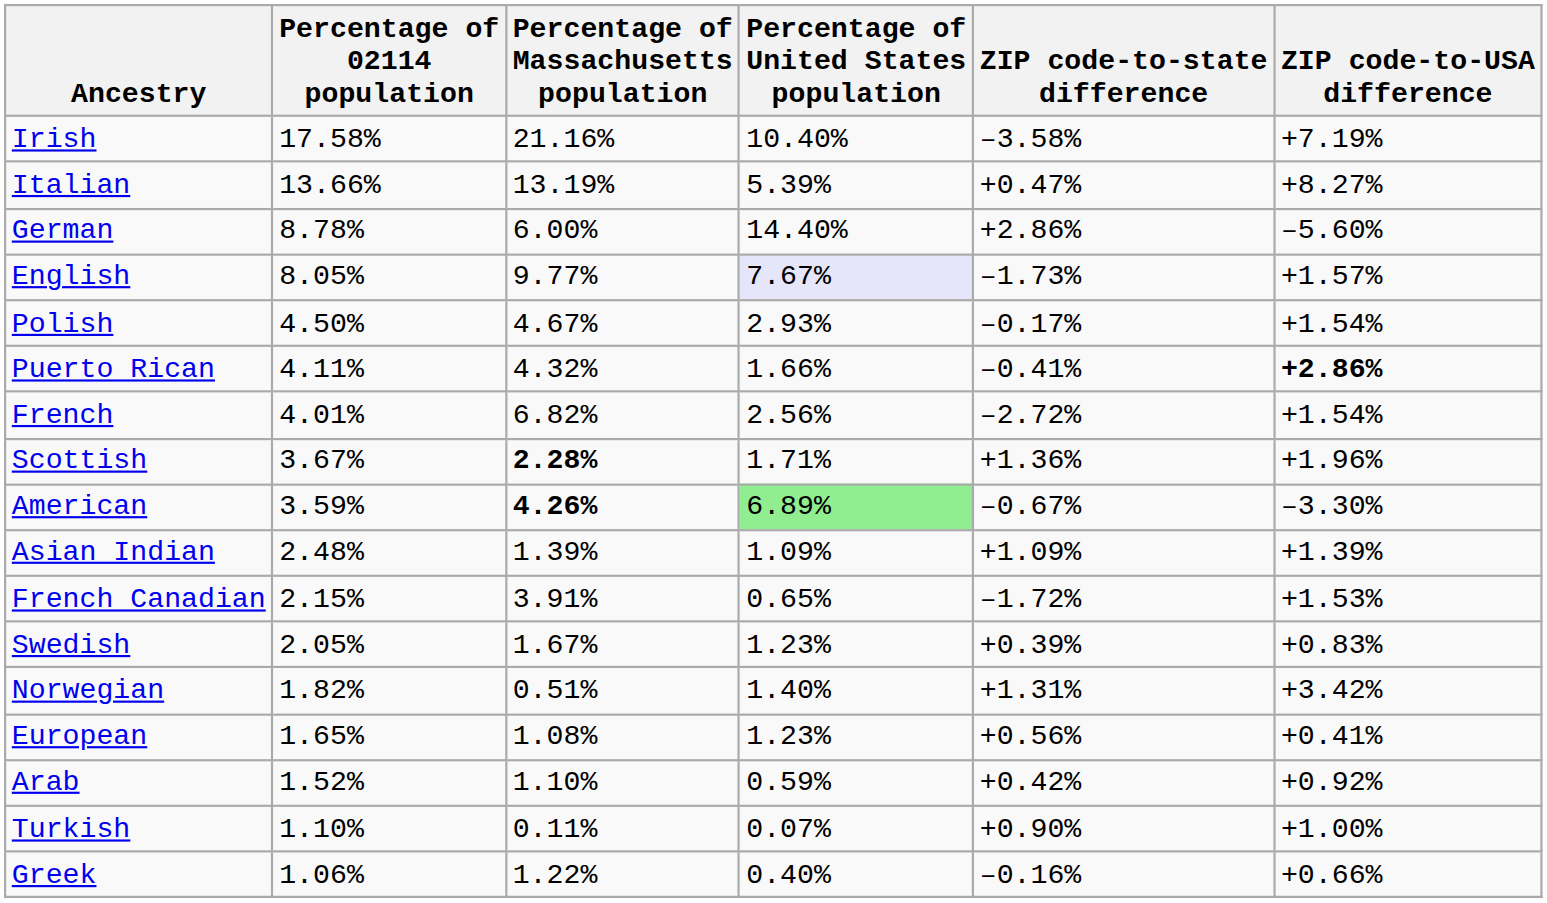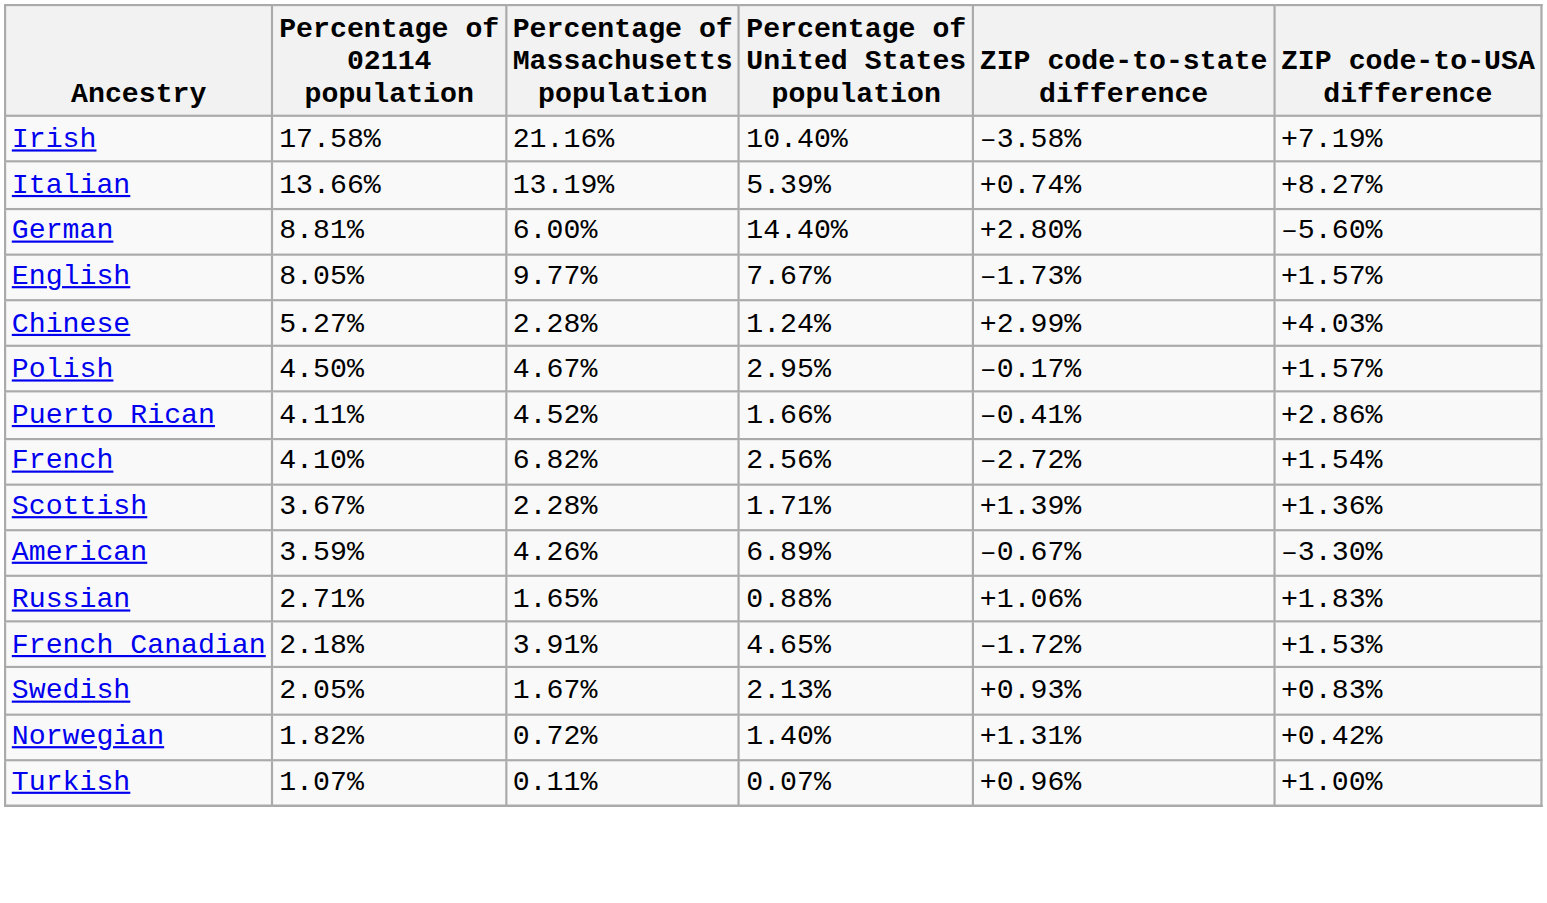Italian | ZIP code-to-state difference: +0.47% -> +0.74%
German | Percentage of 02114 population: 8.78% -> 8.81%
German | ZIP code-to-state difference: +2.86% -> +2.80%
English | Percentage of United States population: lavender background -> no background
+ row: Chinese | 5.27% | 2.28% | 1.24% | +2.99% | +4.03%
Polish | Percentage of United States population: 2.93% -> 2.95%
Polish | ZIP code-to-USA difference: +1.54% -> +1.57%
Puerto Rican | Percentage of Massachusetts population: 4.32% -> 4.52%
Puerto Rican | ZIP code-to-USA difference: bold -> normal
French | Percentage of 02114 population: 4.01% -> 4.10%
Scottish | Percentage of Massachusetts population: bold -> normal
Scottish | ZIP code-to-state difference: +1.36% -> +1.39%
Scottish | ZIP code-to-USA difference: +1.96% -> +1.36%
American | Percentage of Massachusetts population: bold -> normal
American | Percentage of United States population: lightgreen background -> no background
+ row: Russian | 2.71% | 1.65% | 0.88% | +1.06% | +1.83%
- row: Asian Indian | 2.48% | 1.39% | 1.09% | +1.09% | +1.39%
French Canadian | Percentage of 02114 population: 2.15% -> 2.18%
French Canadian | Percentage of United States population: 0.65% -> 4.65%
Swedish | Percentage of United States population: 1.23% -> 2.13%
Swedish | ZIP code-to-state difference: +0.39% -> +0.93%
Norwegian | Percentage of Massachusetts population: 0.51% -> 0.72%
Norwegian | ZIP code-to-USA difference: +3.42% -> +0.42%
- row: European | 1.65% | 1.08% | 1.23% | +0.56% | +0.41%
- row: Arab | 1.52% | 1.10% | 0.59% | +0.42% | +0.92%
Turkish | Percentage of 02114 population: 1.10% -> 1.07%
Turkish | ZIP code-to-state difference: +0.90% -> +0.96%
- row: Greek | 1.06% | 1.22% | 0.40% | –0.16% | +0.66%
